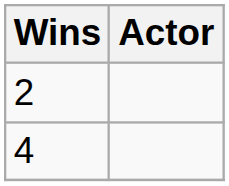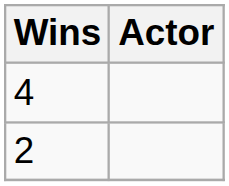rows swapped: 4 <-> 2
